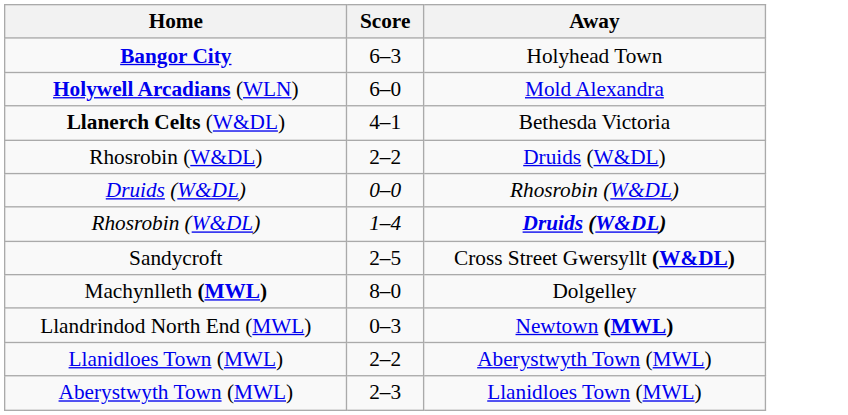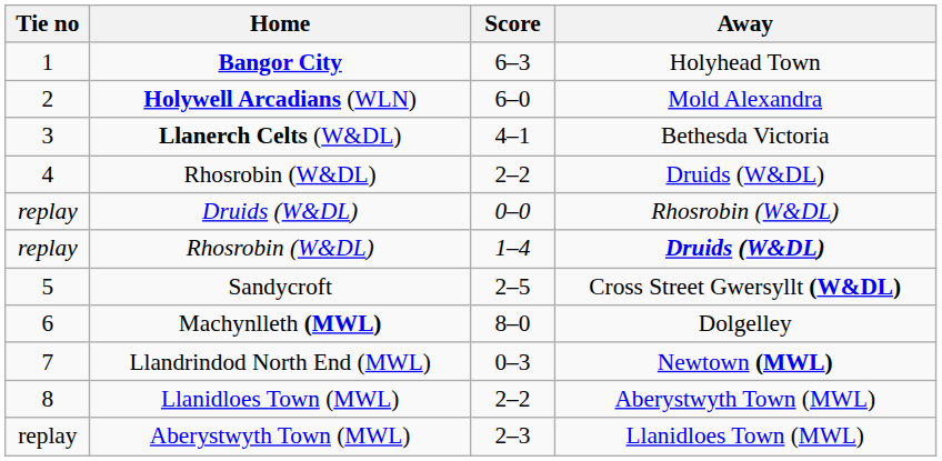+ column: Tie no | 1 | 2 | 3 | 4 | replay | replay | 5 | 6 | 7 | 8 | replay
